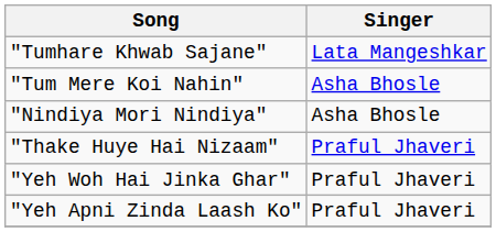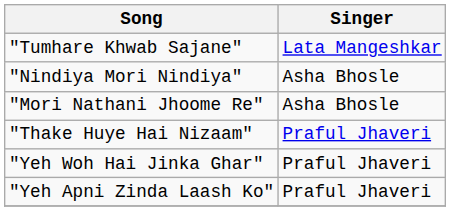- row: "Tum Mere Koi Nahin" | Asha Bhosle
+ row: "Mori Nathani Jhoome Re" | Asha Bhosle
